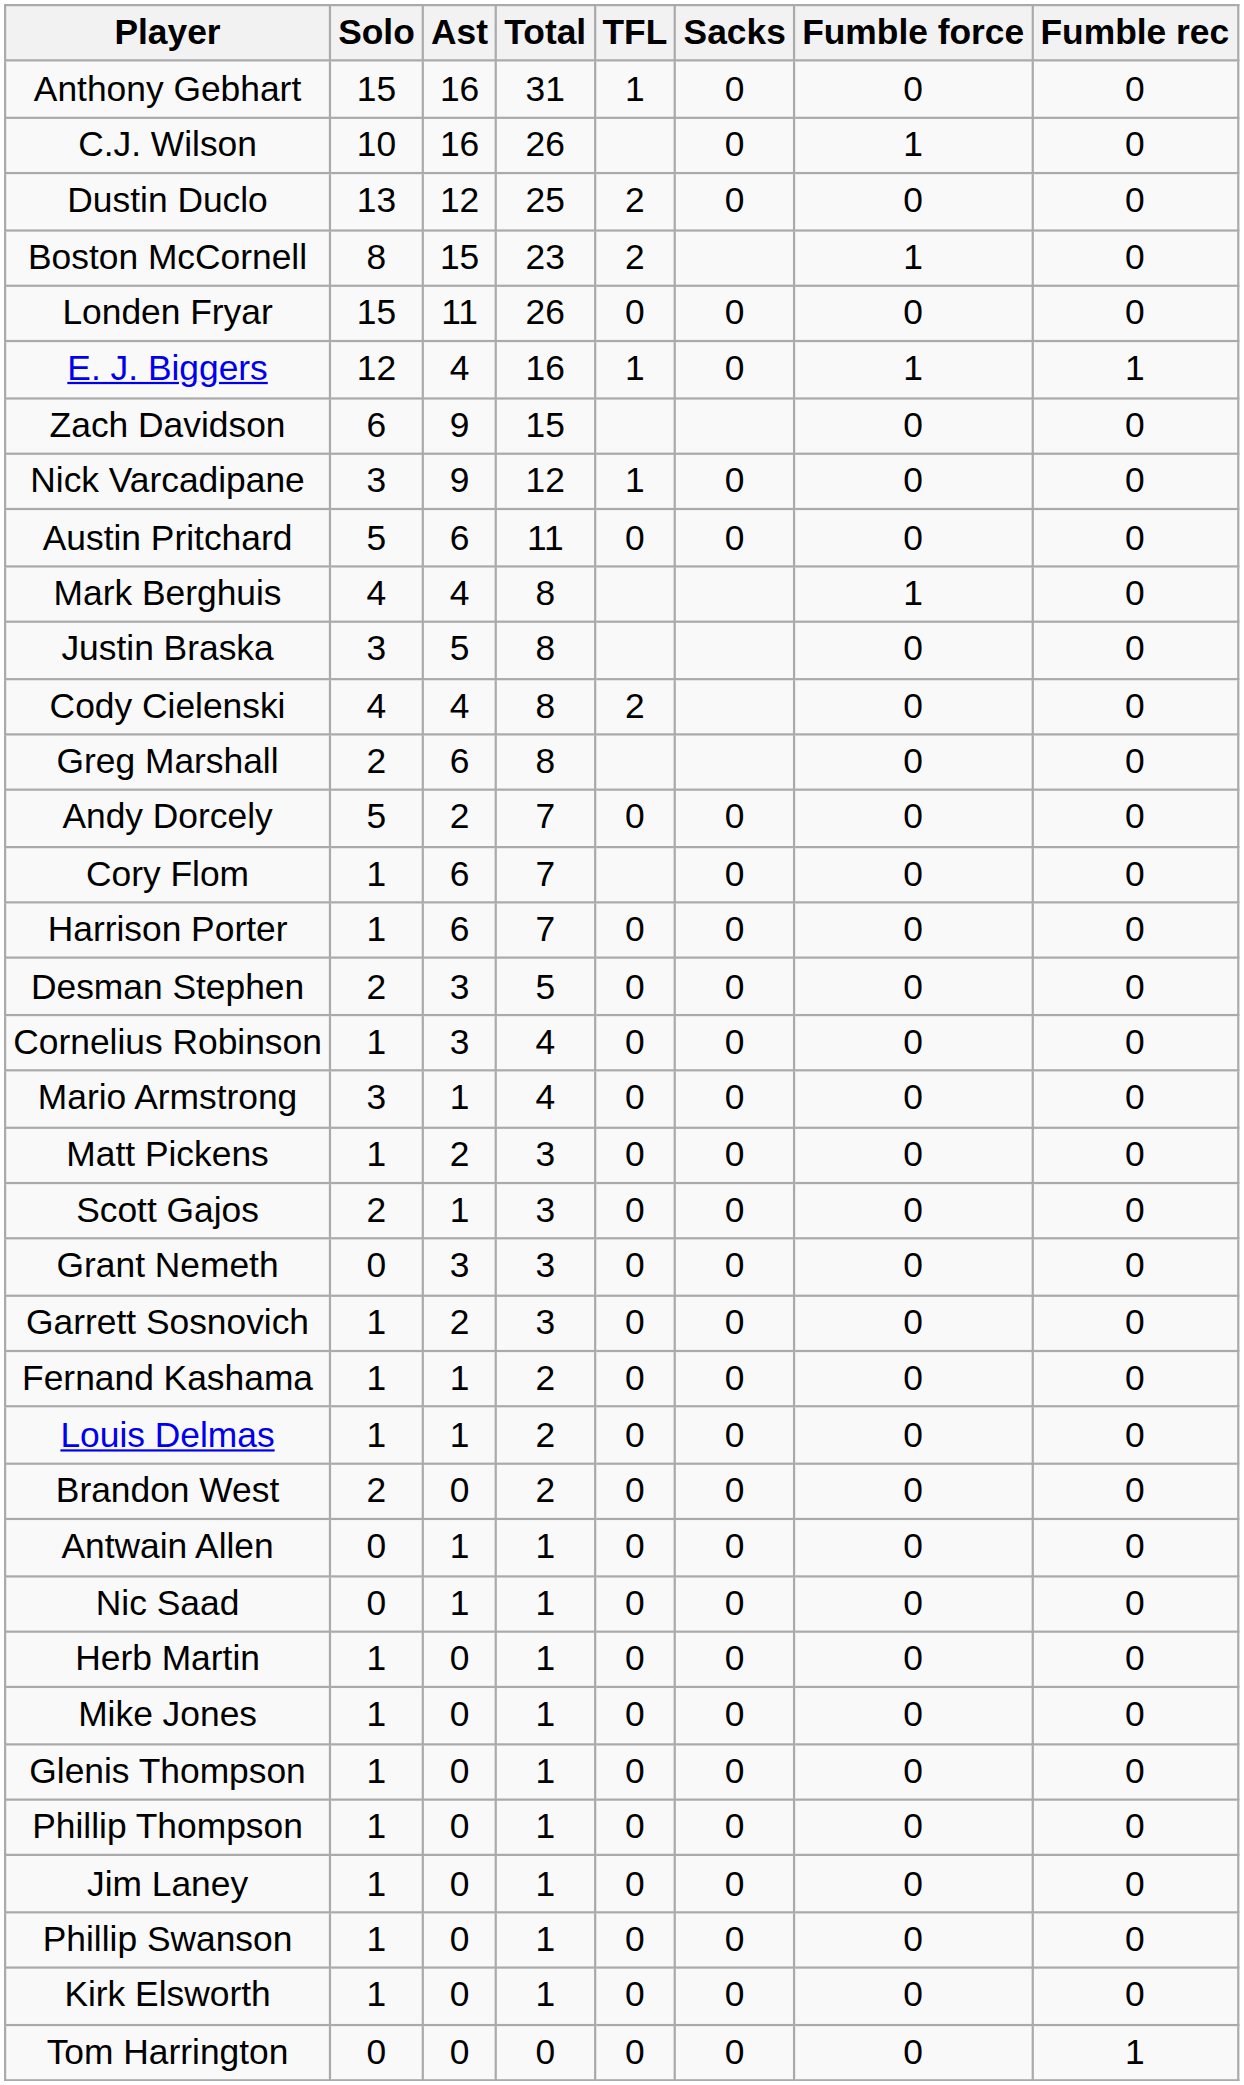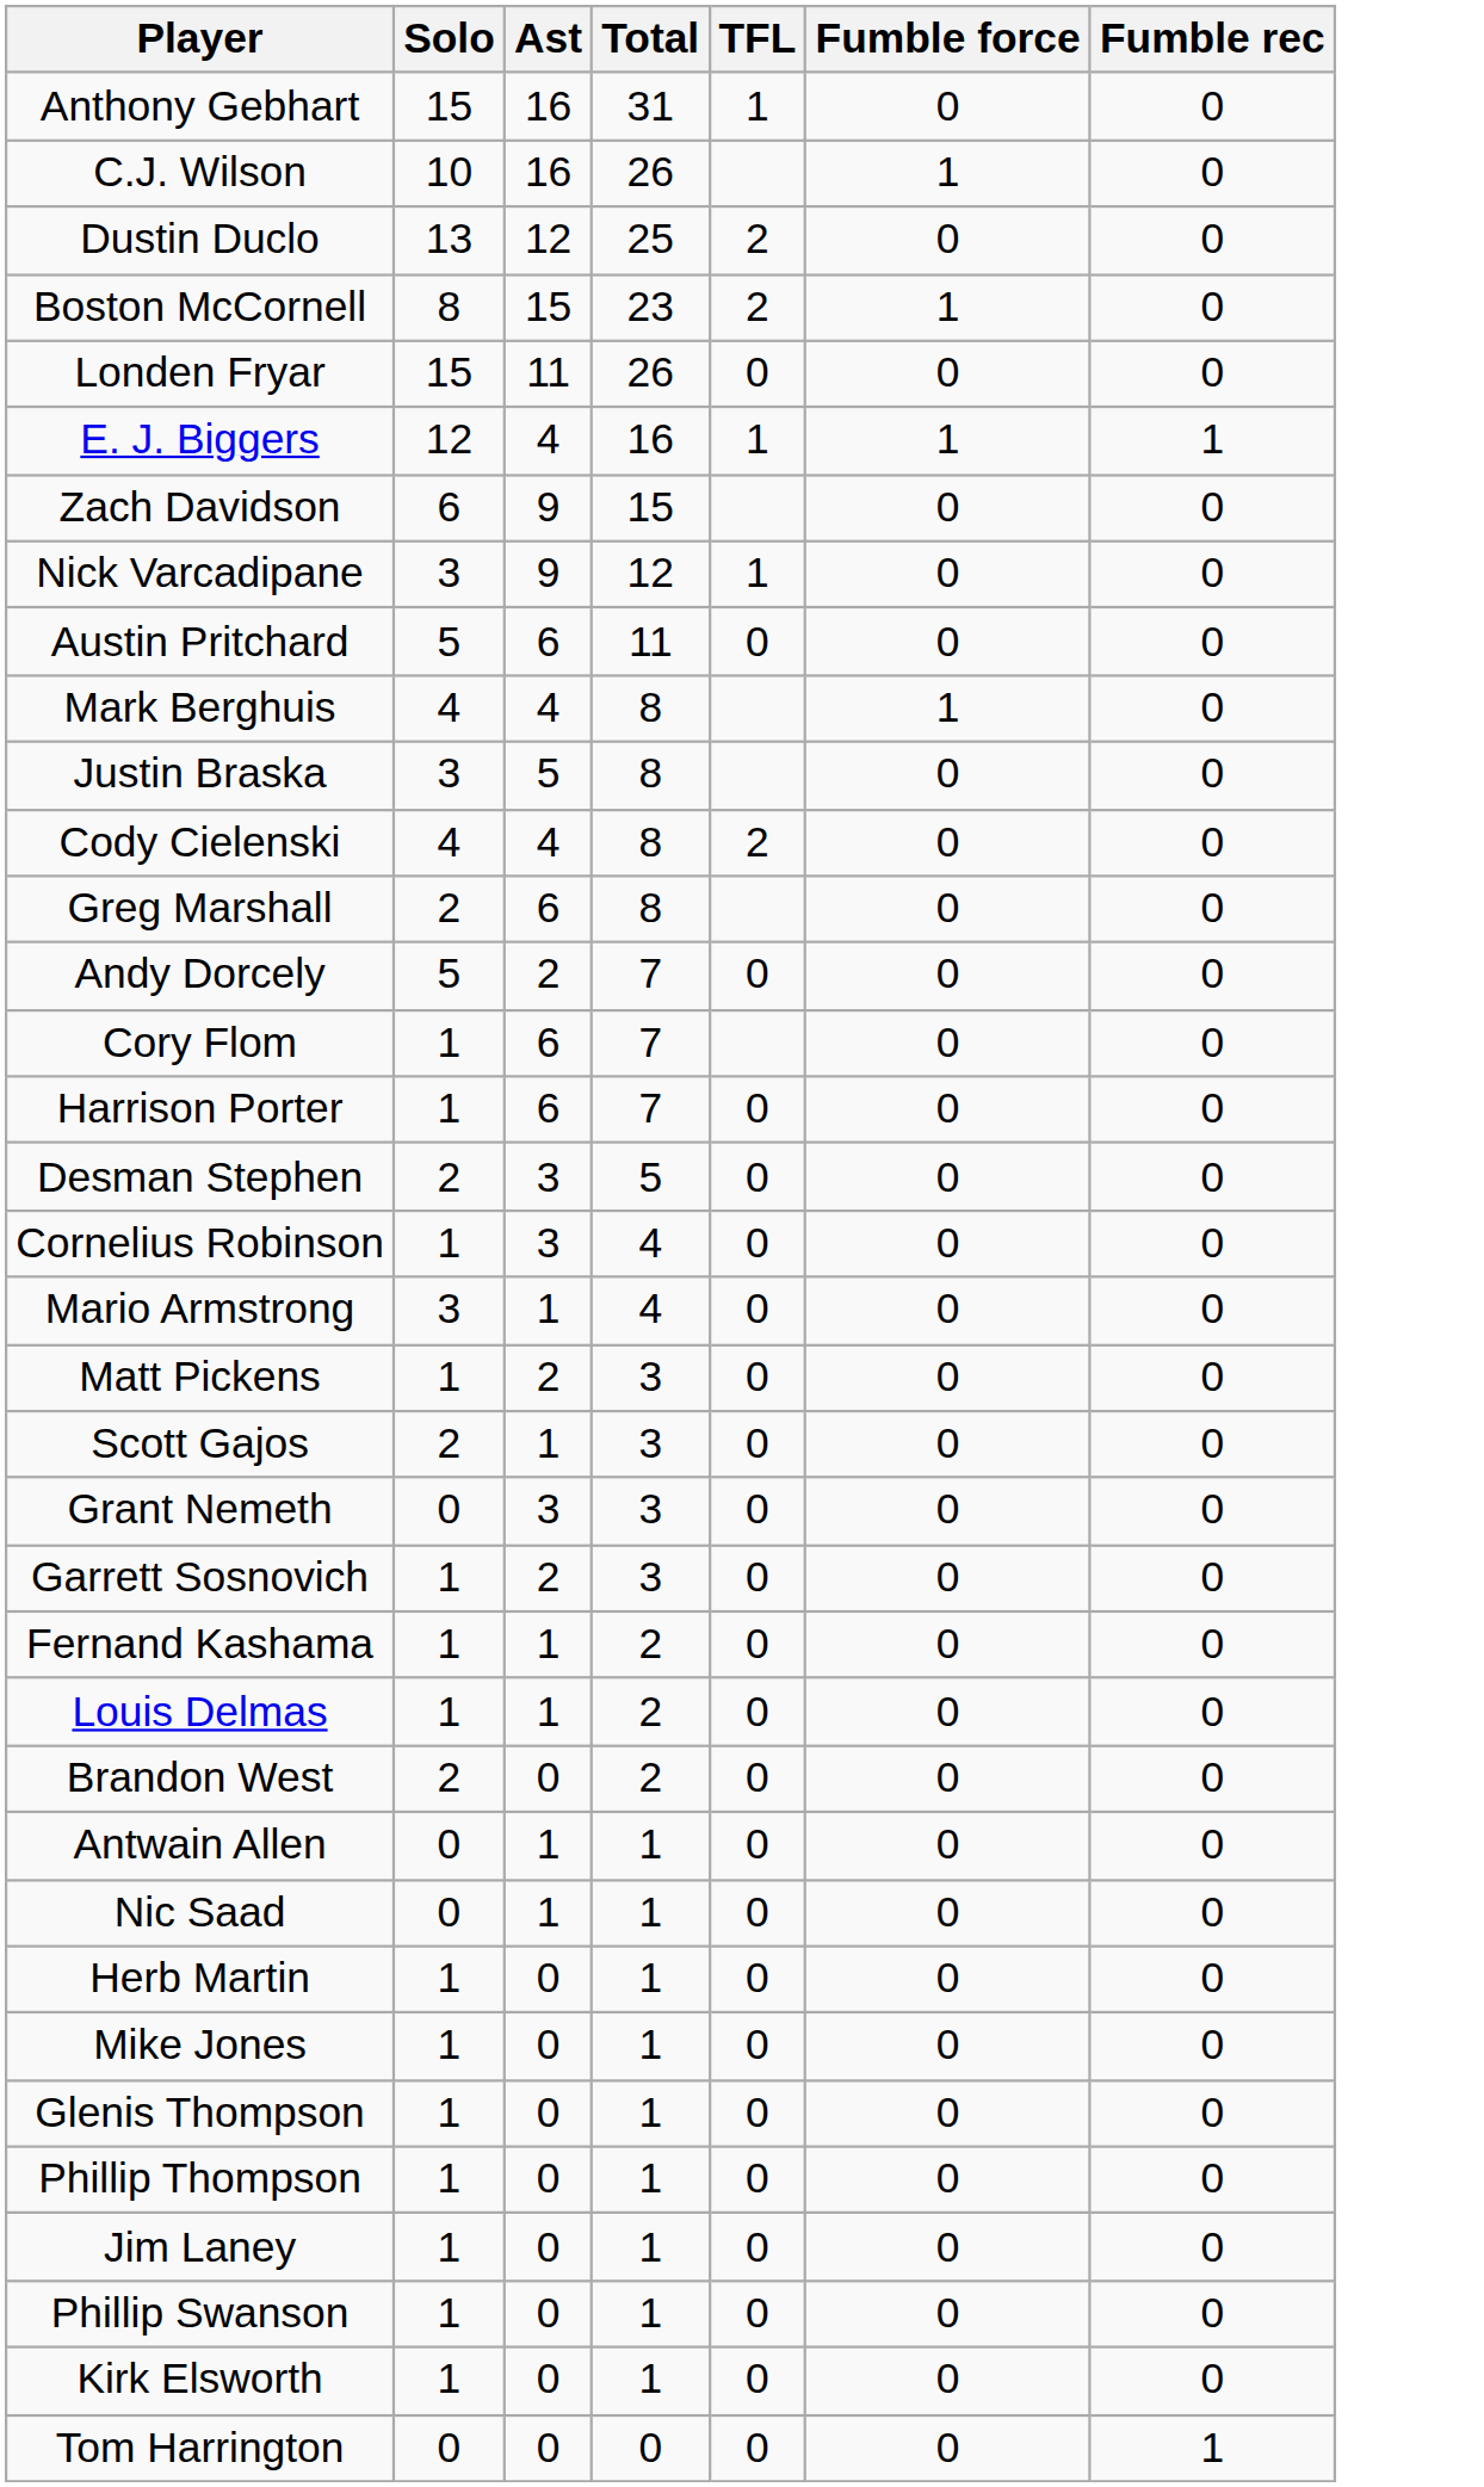- column: Sacks | 0 | 0 | 0 | 0 | 0 | 0 | 0 | 0 | 0 | 0 | 0 | 0 | 0 | 0 | 0 | 0 | 0 | 0 | 0 | 0 | 0 | 0 | 0 | 0 | 0 | 0 | 0 | 0 | 0 | 0
